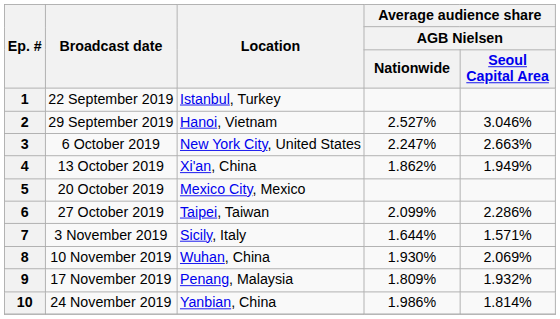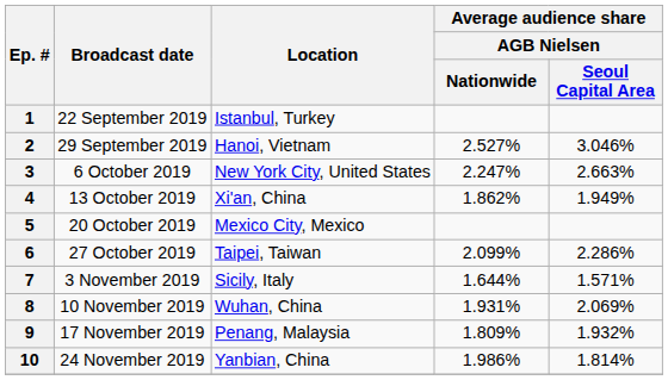8 | Average audience share / AGB Nielsen / Nationwide: 1.930% -> 1.931%
